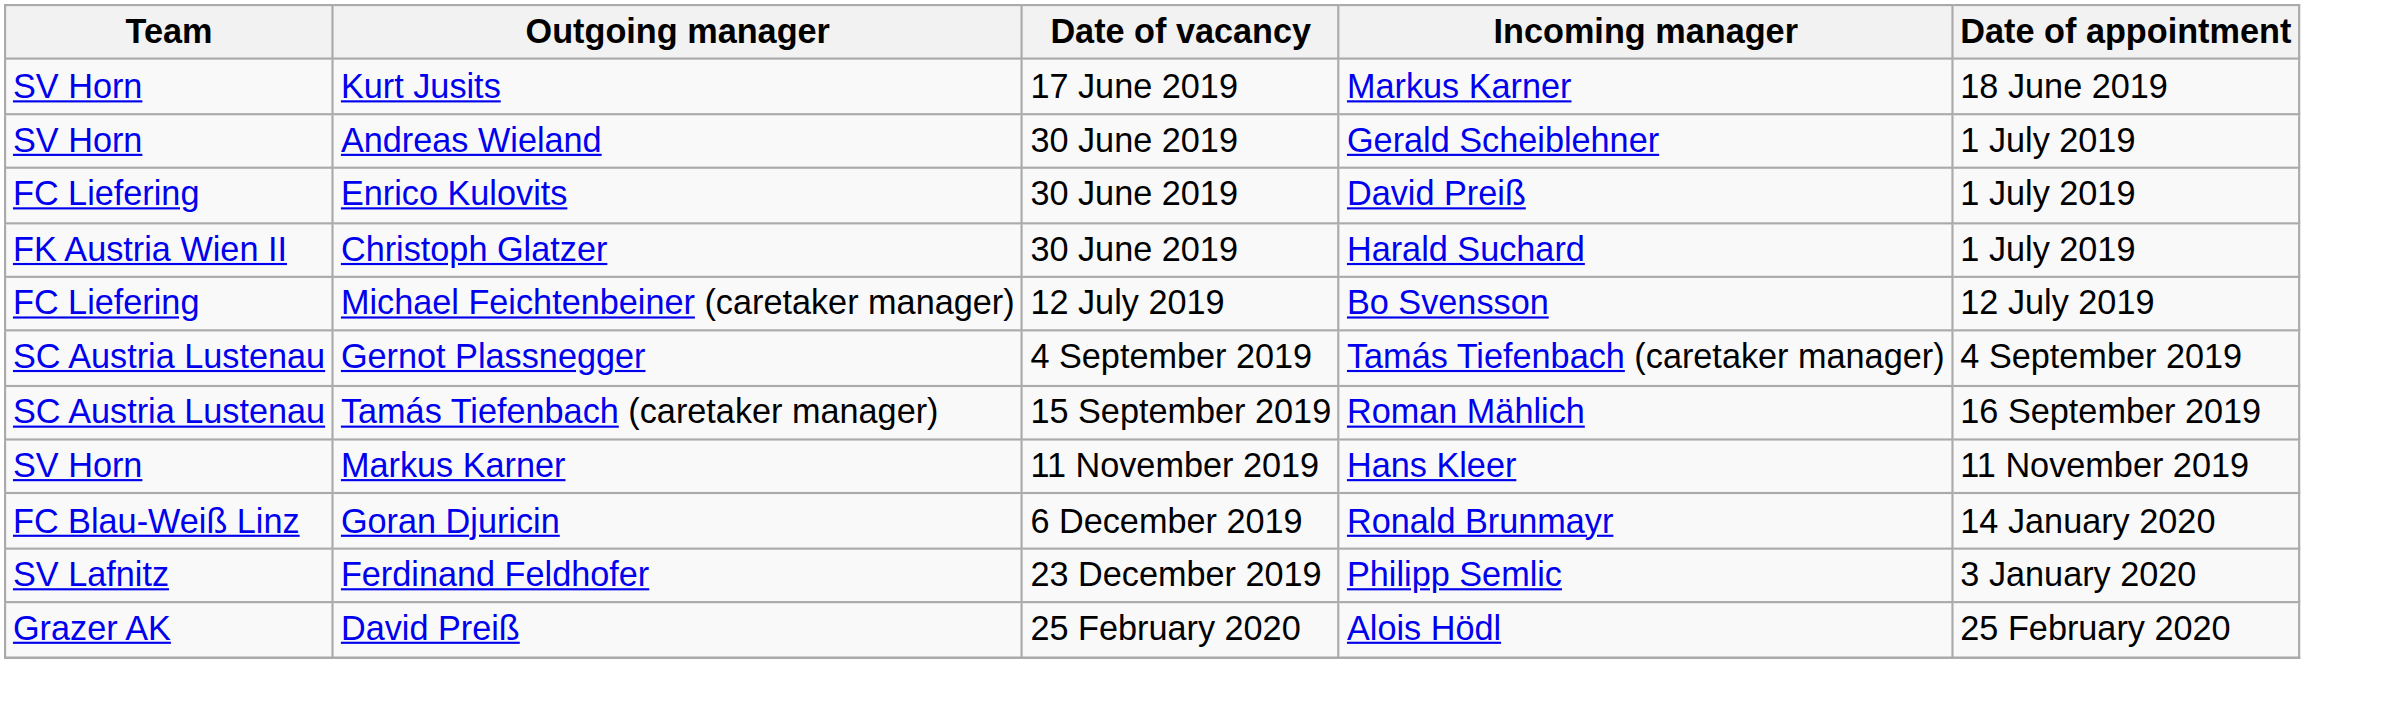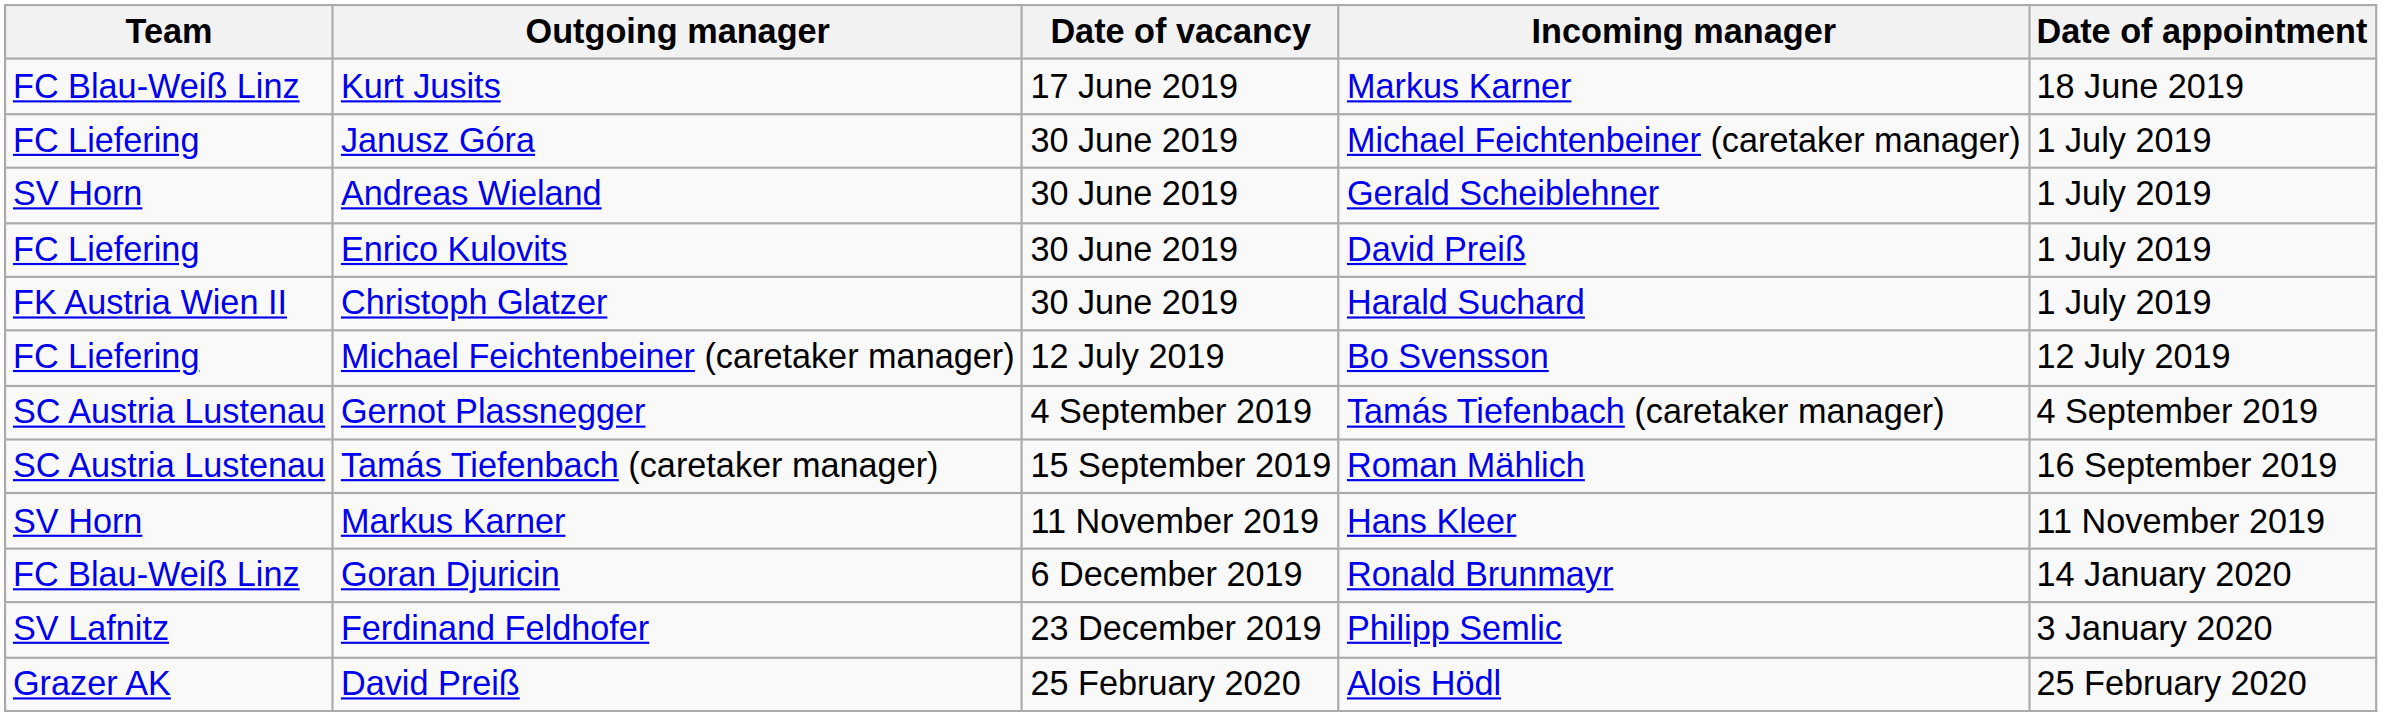Kurt Jusits | Team: SV Horn -> FC Blau-Weiß Linz
+ row: FC Liefering | Janusz Góra | 30 June 2019 | Michael Feichtenbeiner (caretaker manager) | 1 July 2019
